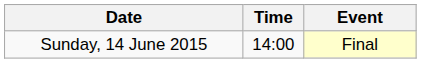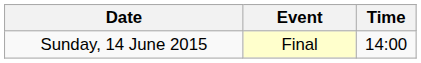columns swapped: Time <-> Event
